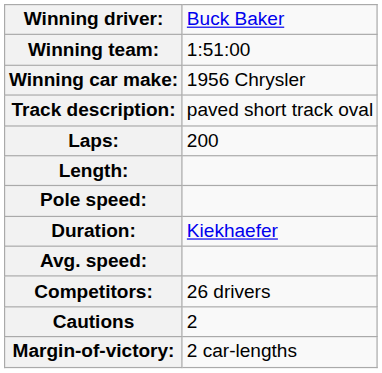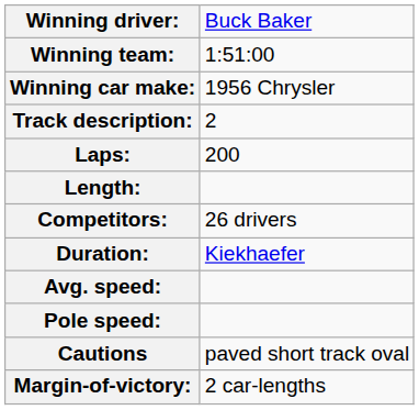Track description: | column 2: paved short track oval -> 2
rows swapped: Competitors: <-> Pole speed:
Cautions | column 2: 2 -> paved short track oval
